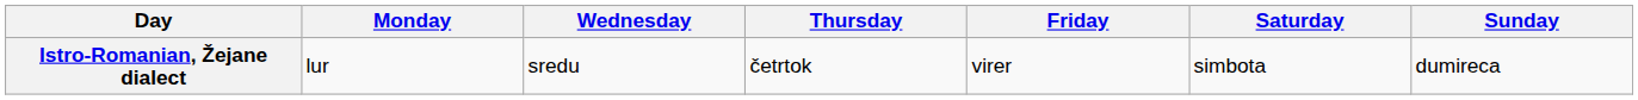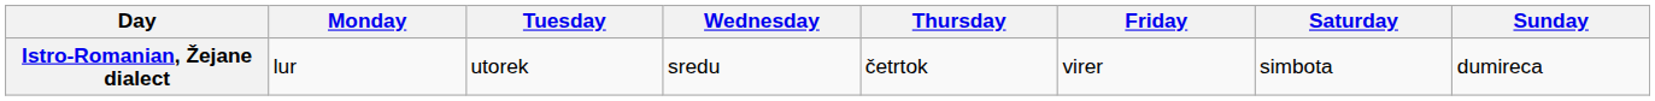+ column: Tuesday | utorek
